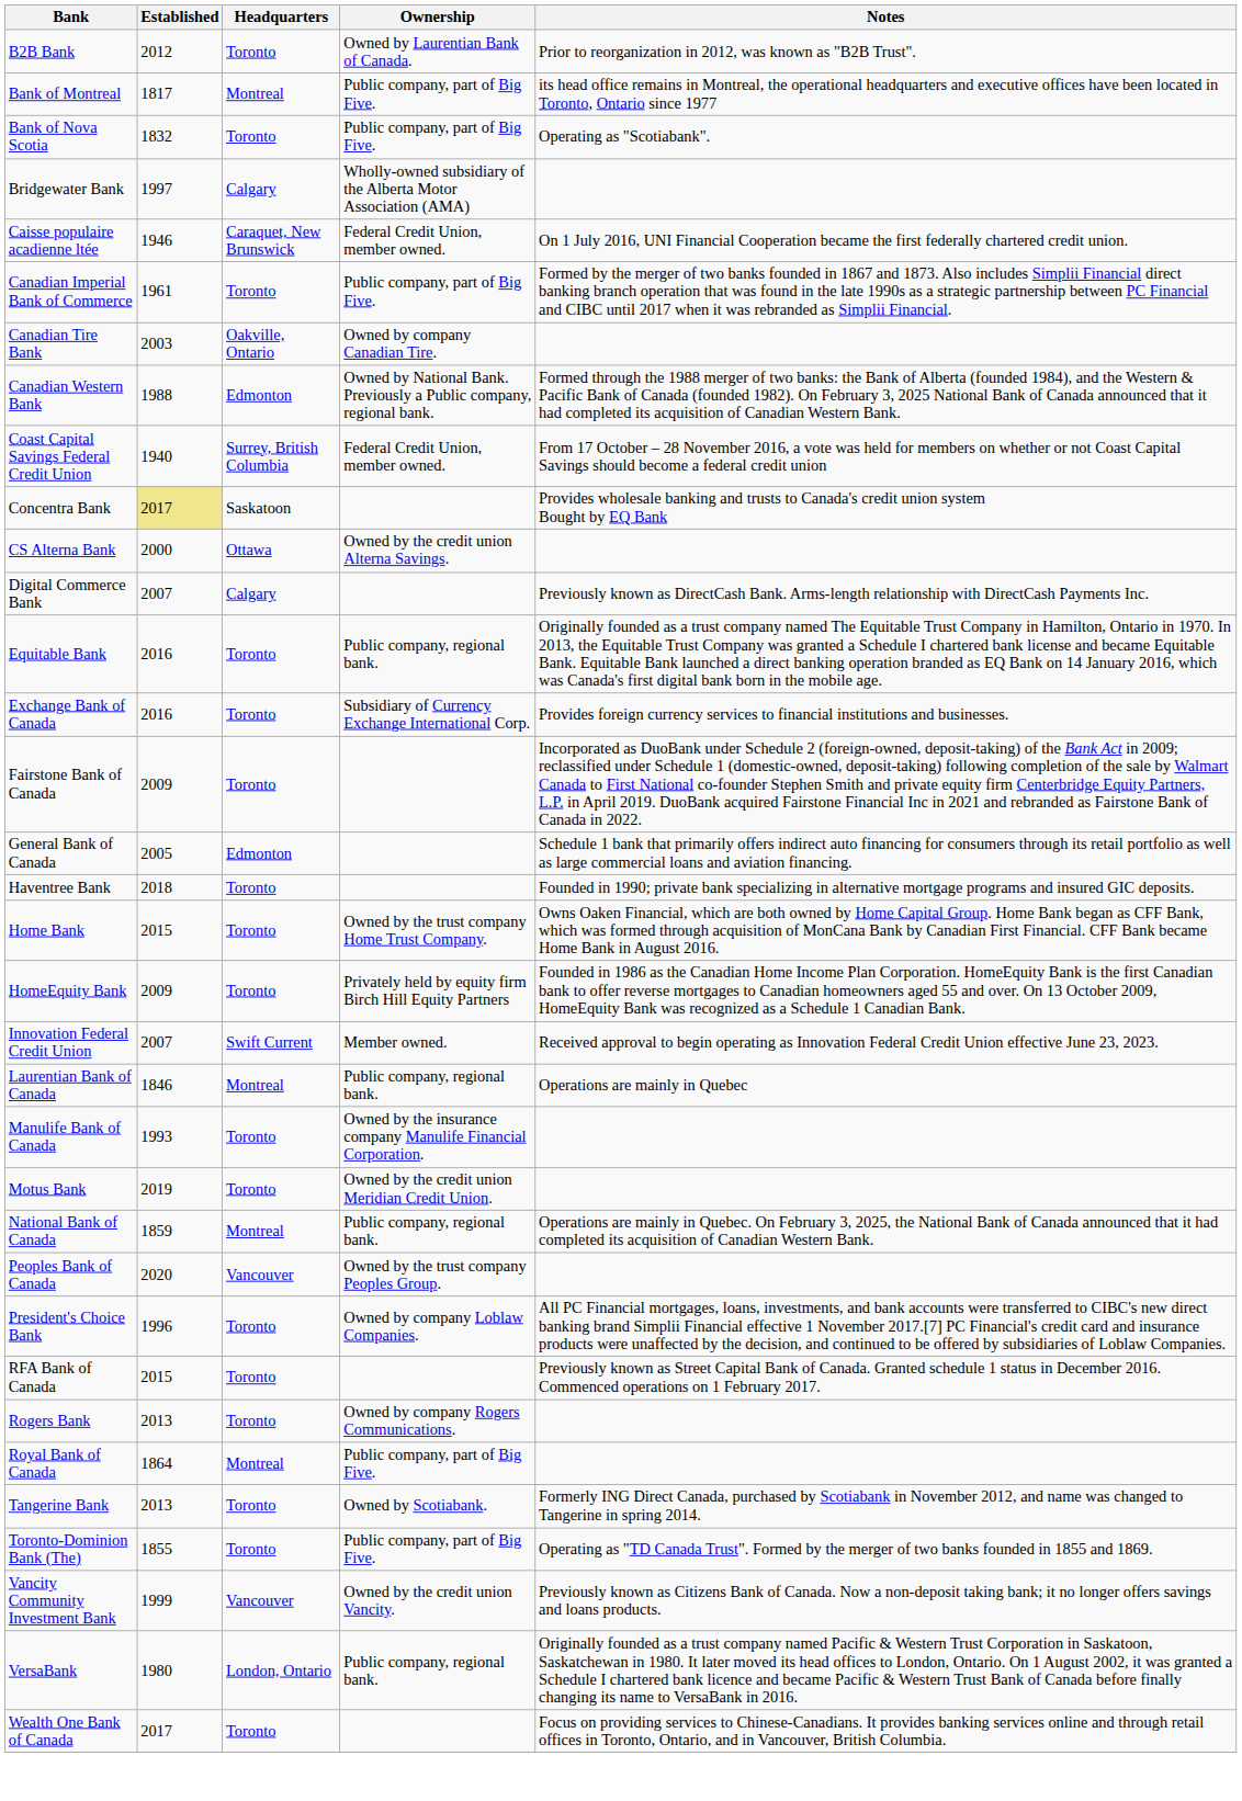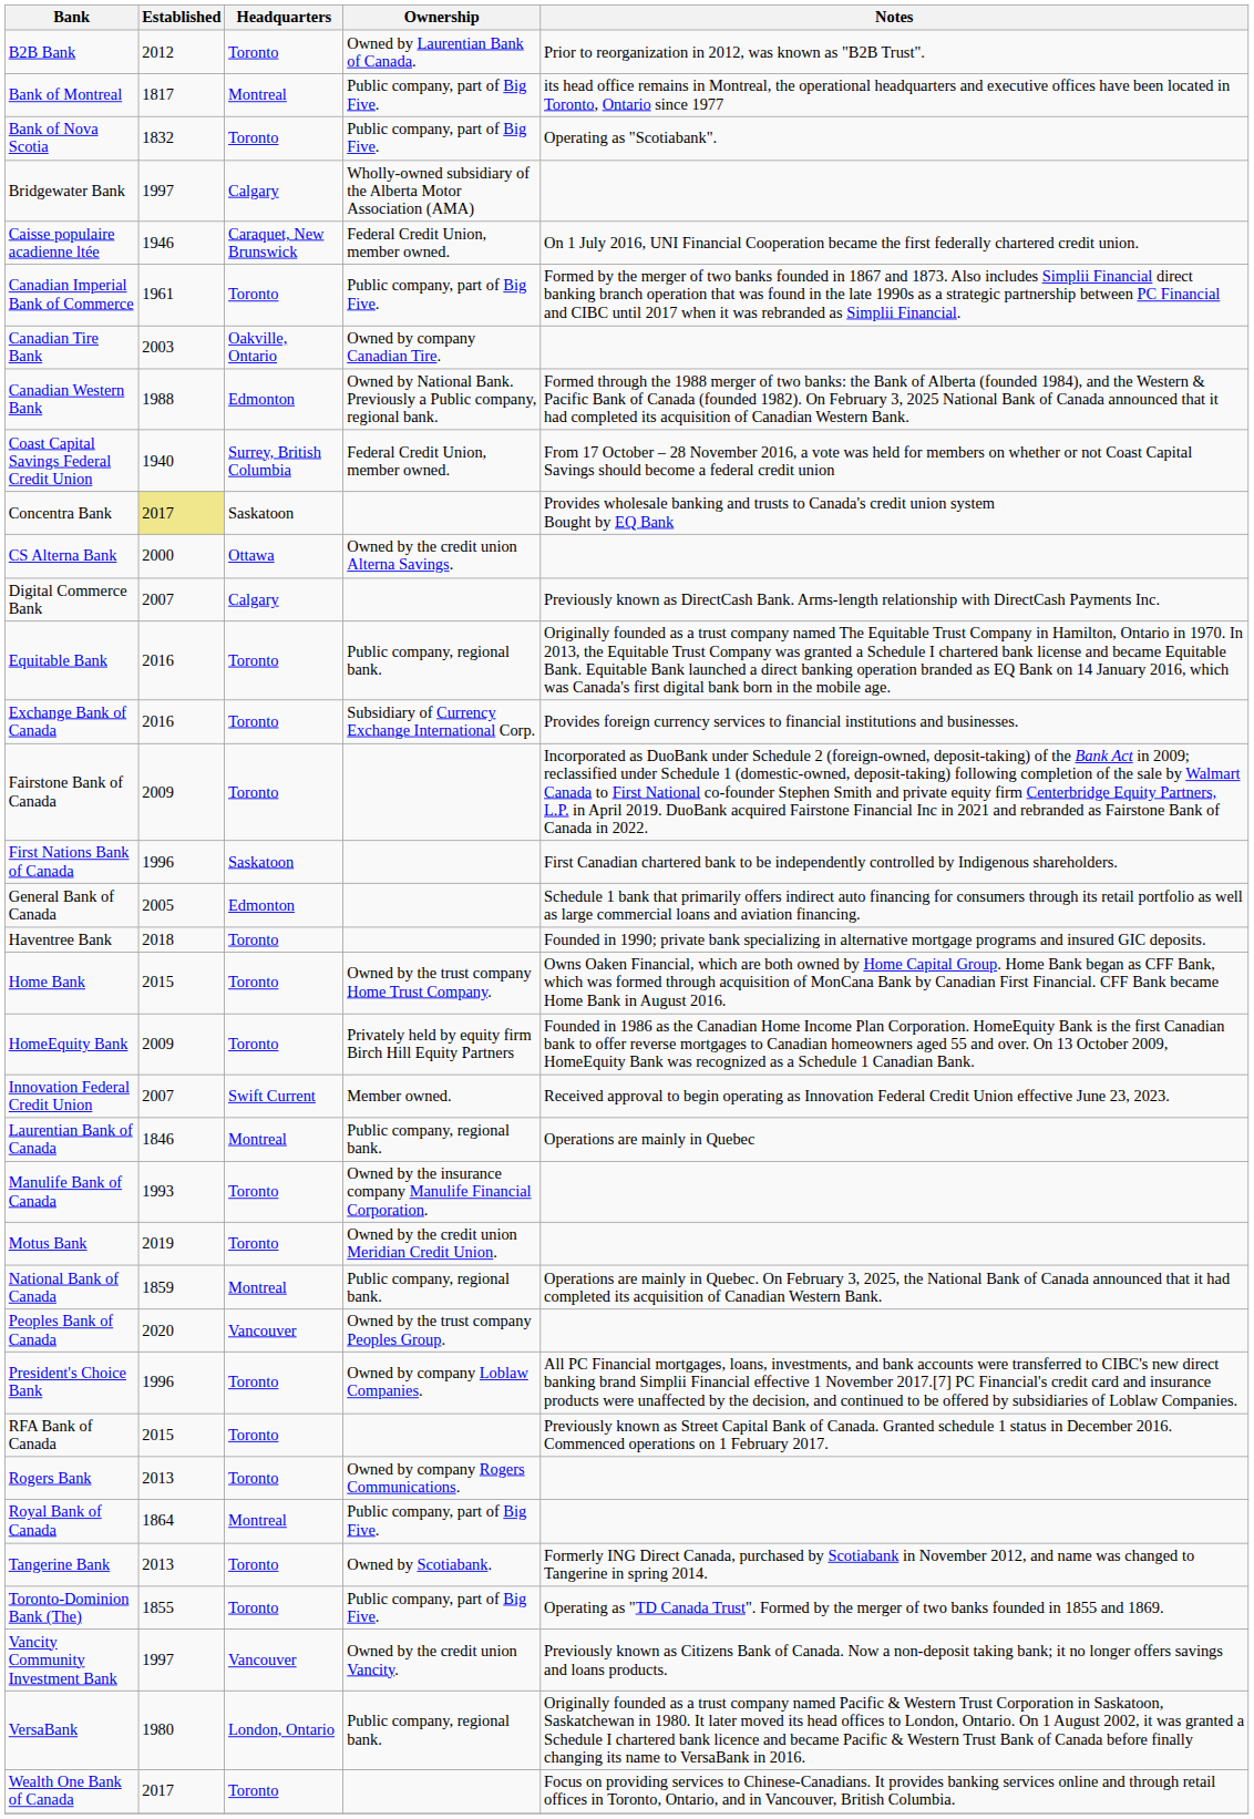+ row: First Nations Bank of Canada | 1996 | Saskatoon | First Canadian chartered bank to be independently controlled by Indigenous shareholders.
Vancity Community Investment Bank | Established: 1999 -> 1997
